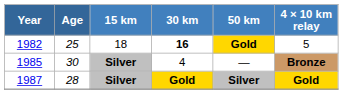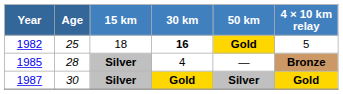1985 | Age: 30 -> 28
1987 | Age: 28 -> 30
